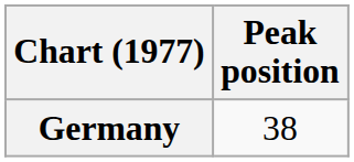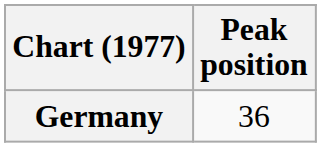Germany | Peak position: 38 -> 36
